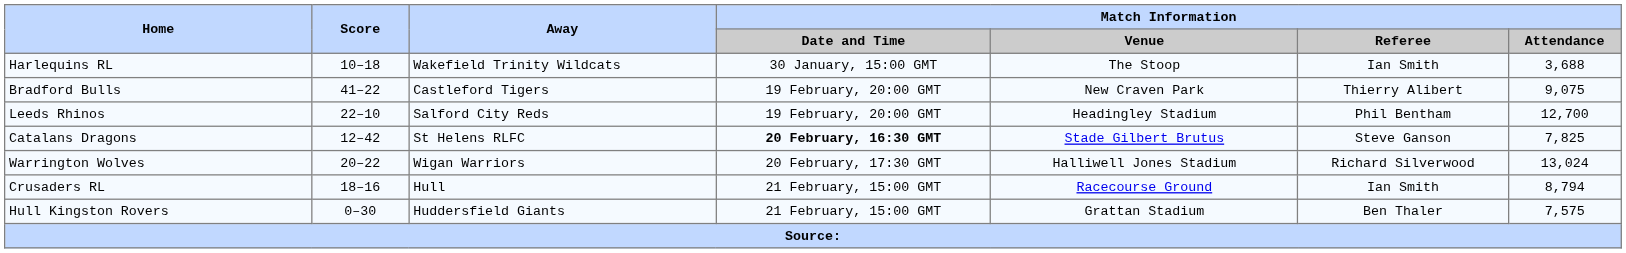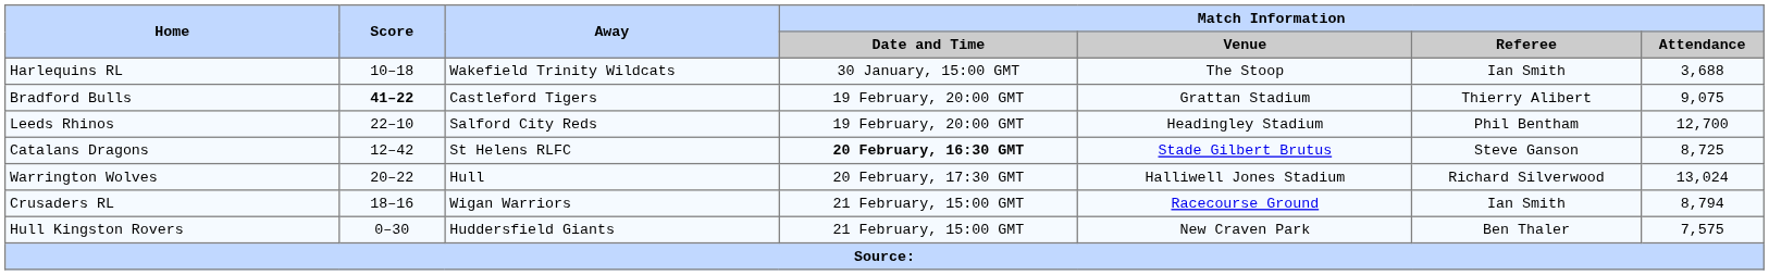Bradford Bulls | Score: normal -> bold
Bradford Bulls | Match Information / Venue: New Craven Park -> Grattan Stadium
Catalans Dragons | Match Information / Attendance: 7,825 -> 8,725
Warrington Wolves | Away: Wigan Warriors -> Hull
Crusaders RL | Away: Hull -> Wigan Warriors
Hull Kingston Rovers | Match Information / Venue: Grattan Stadium -> New Craven Park
